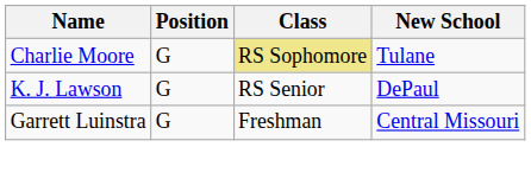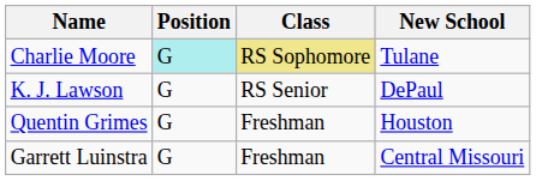Charlie Moore | Position: no background -> paleturquoise background
+ row: Quentin Grimes | G | Freshman | Houston
